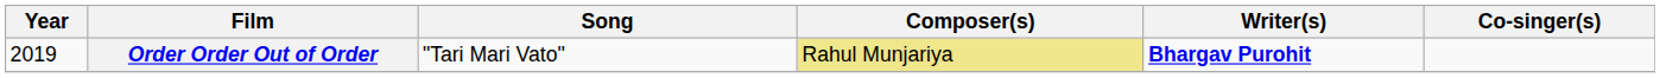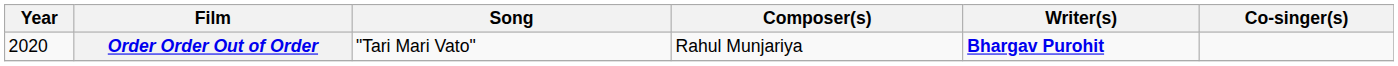Order Order Out of Order | Year: 2019 -> 2020
Order Order Out of Order | Composer(s): khaki background -> no background
